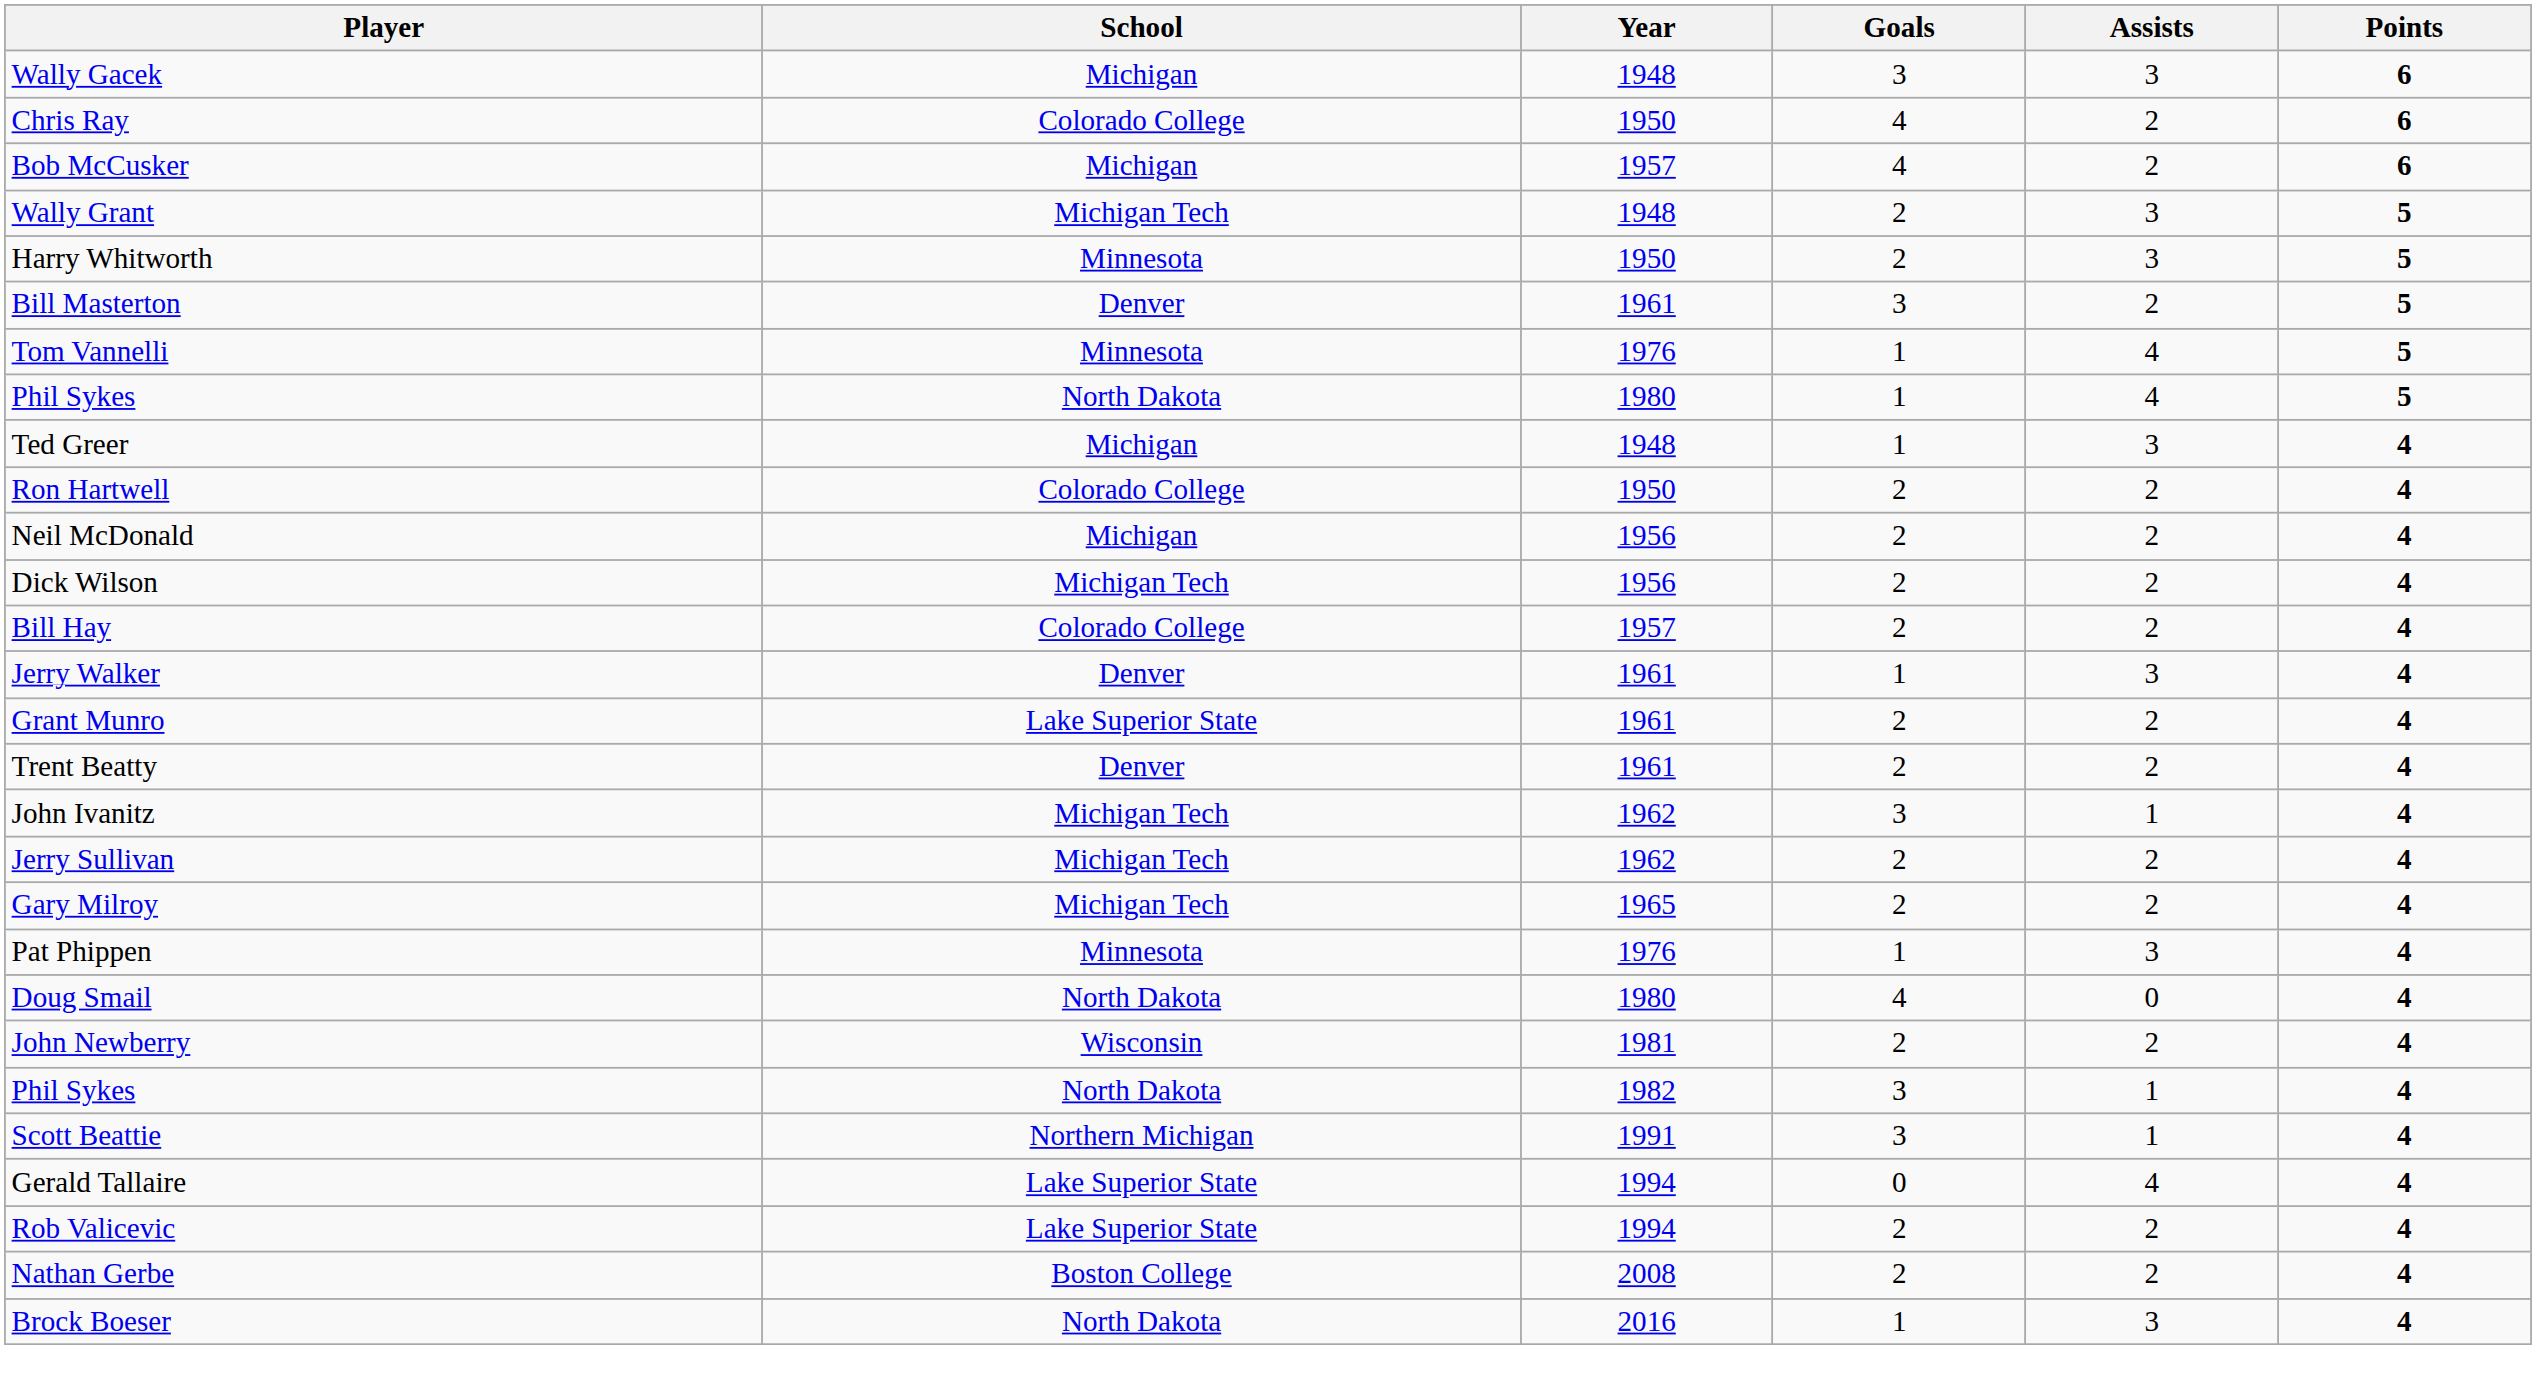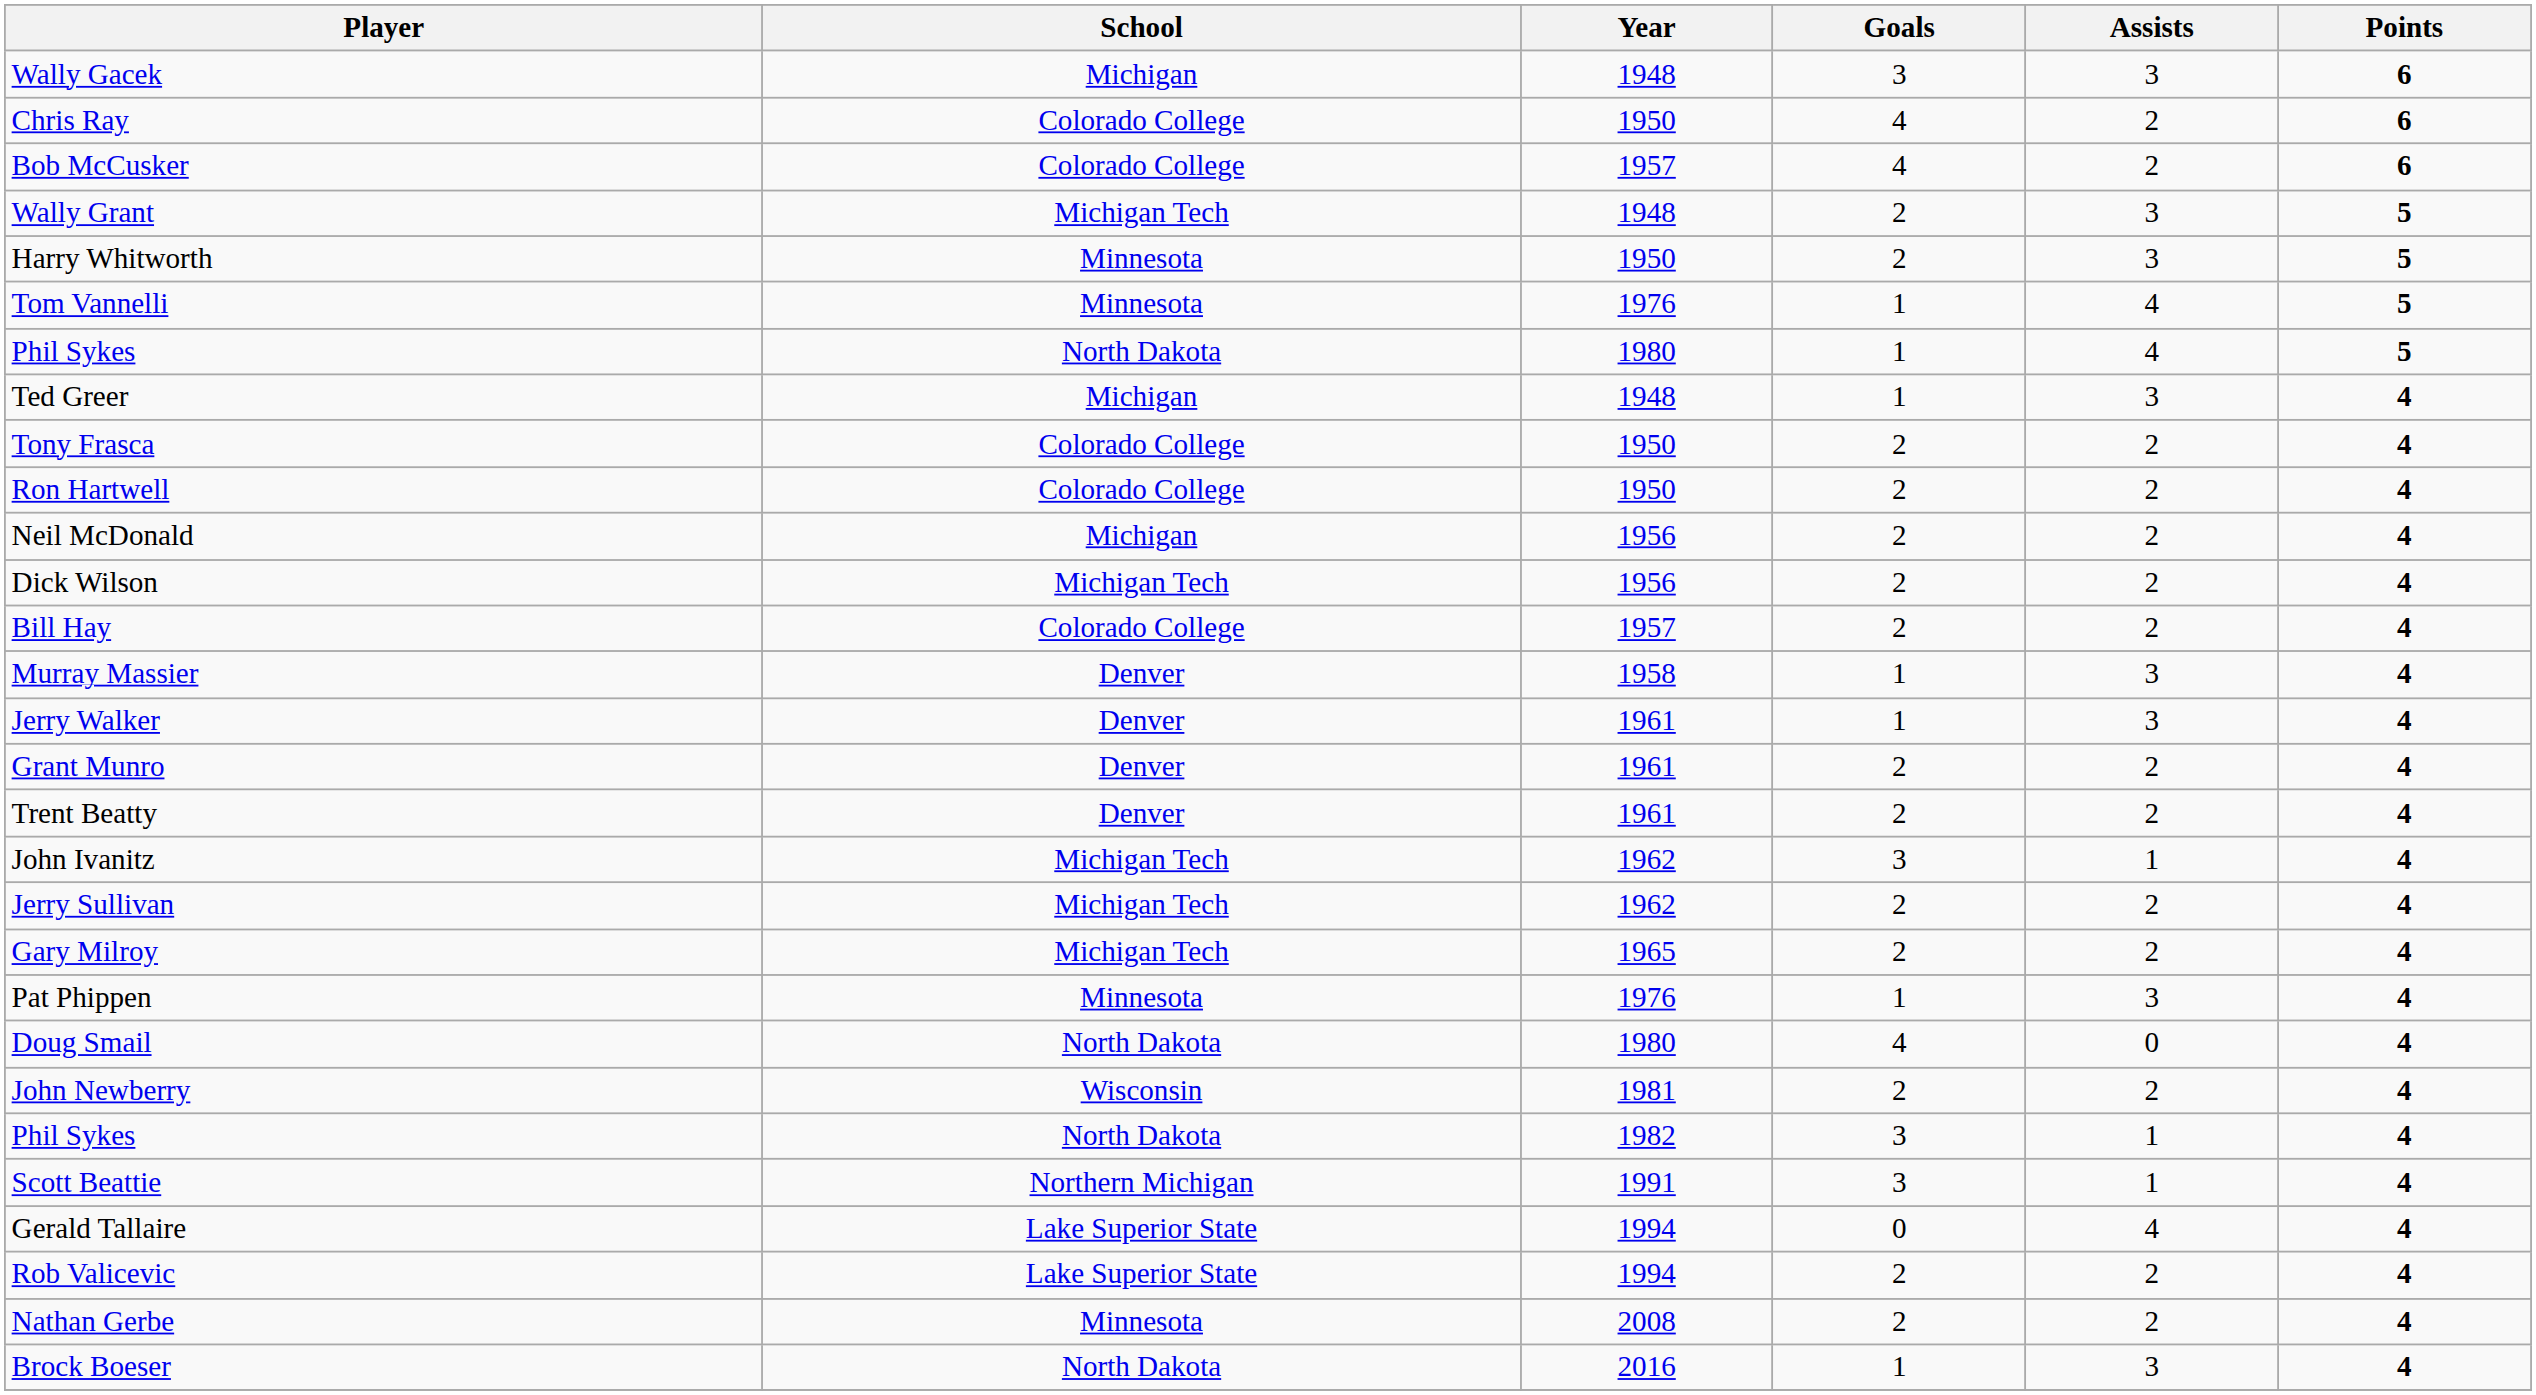Bob McCusker | School: Michigan -> Colorado College
- row: Bill Masterton | Denver | 1961 | 3 | 2 | 5
+ row: Tony Frasca | Colorado College | 1950 | 2 | 2 | 4
+ row: Murray Massier | Denver | 1958 | 1 | 3 | 4
Grant Munro | School: Lake Superior State -> Denver
Nathan Gerbe | School: Boston College -> Minnesota
